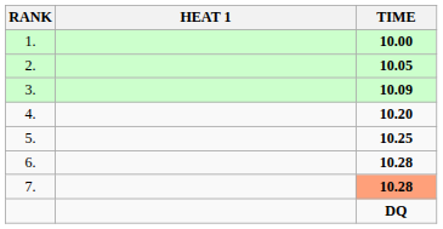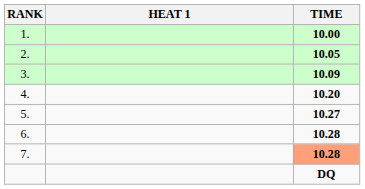5. | TIME: 10.25 -> 10.27
